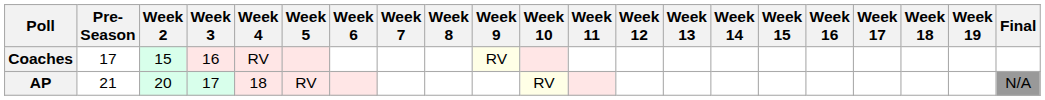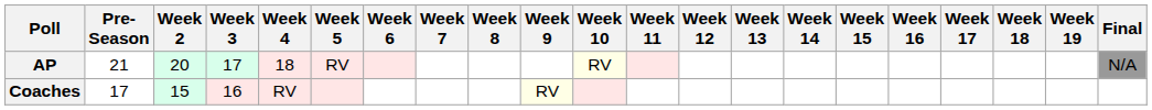rows swapped: AP <-> Coaches
